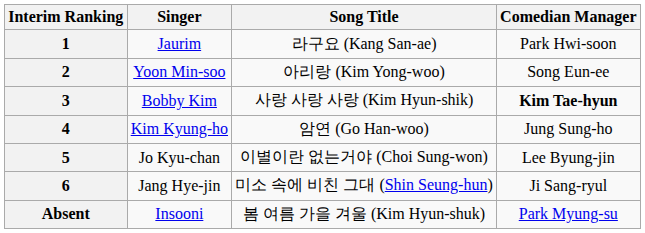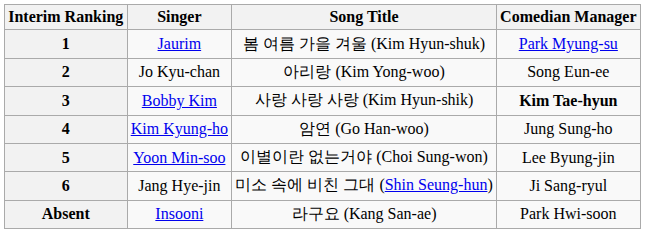1 | Song Title: 라구요 (Kang San-ae) -> 봄 여름 가을 겨울 (Kim Hyun-shuk)
1 | Comedian Manager: Park Hwi-soon -> Park Myung-su
2 | Singer: Yoon Min-soo -> Jo Kyu-chan
5 | Singer: Jo Kyu-chan -> Yoon Min-soo
Absent | Song Title: 봄 여름 가을 겨울 (Kim Hyun-shuk) -> 라구요 (Kang San-ae)
Absent | Comedian Manager: Park Myung-su -> Park Hwi-soon
